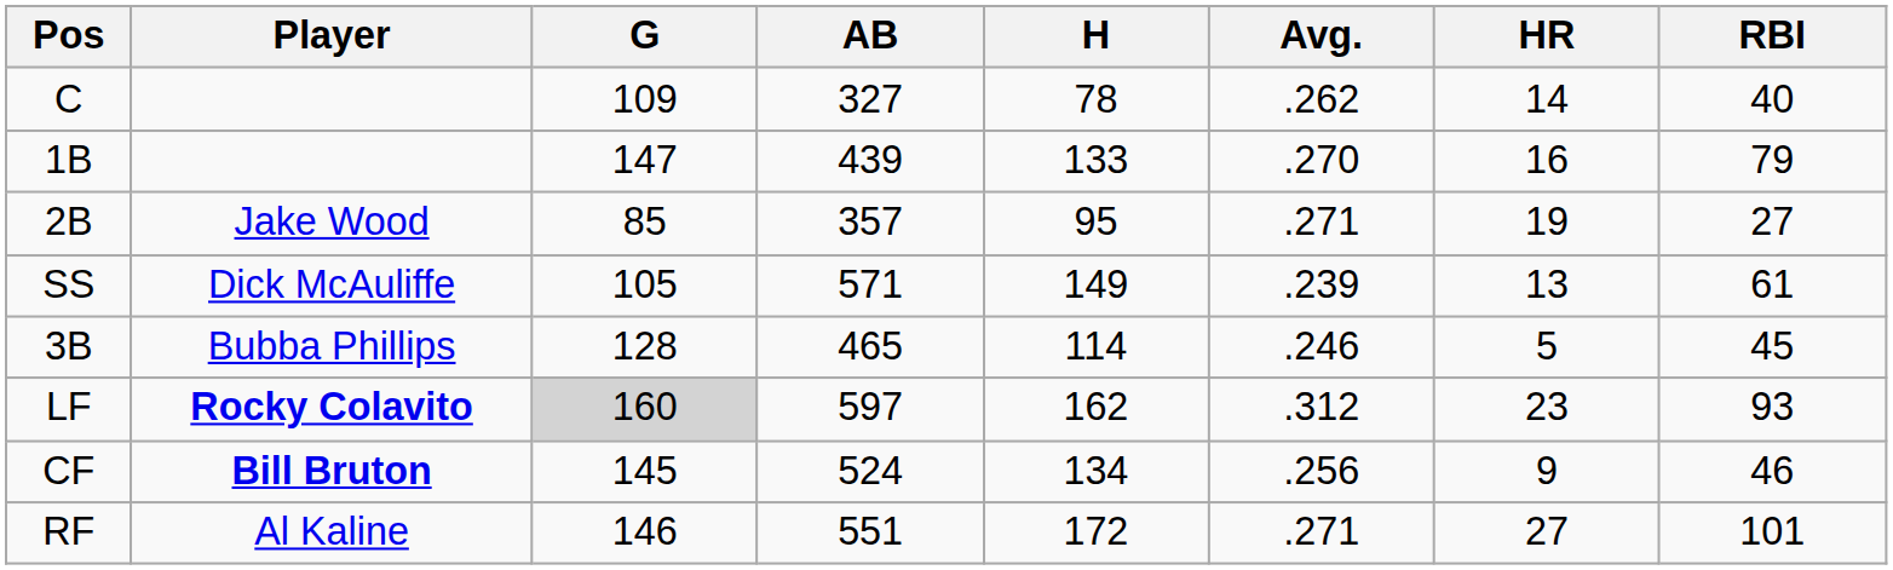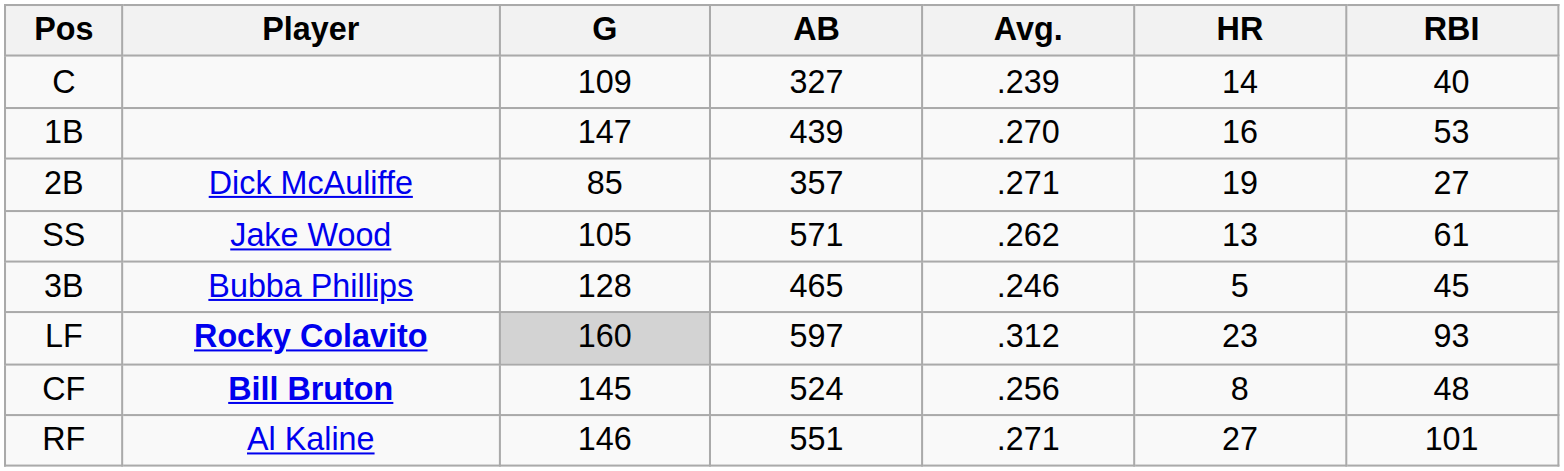- column: H | 78 | 133 | 95 | 149 | 114 | 162 | 134 | 172
C | Avg.: .262 -> .239
1B | RBI: 79 -> 53
2B | Player: Jake Wood -> Dick McAuliffe
SS | Player: Dick McAuliffe -> Jake Wood
SS | Avg.: .239 -> .262
CF | HR: 9 -> 8
CF | RBI: 46 -> 48
